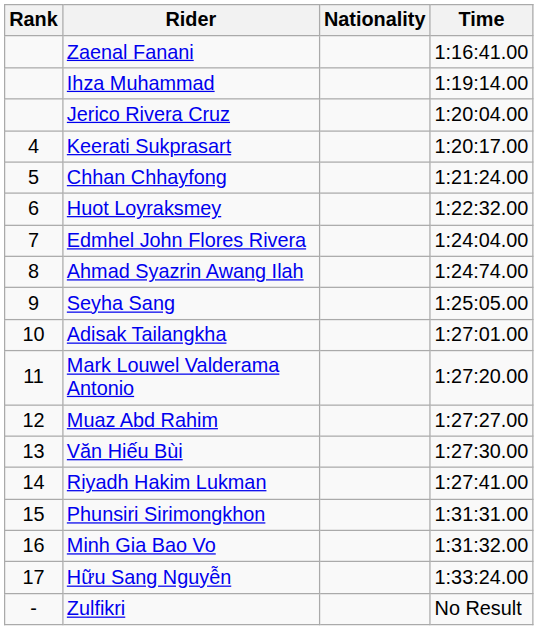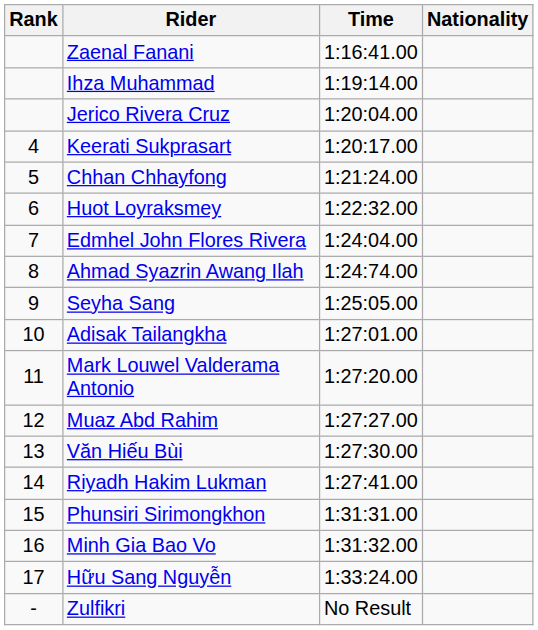columns swapped: Nationality <-> Time
